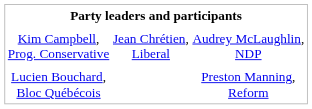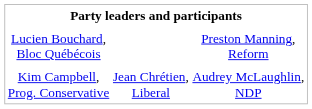rows swapped: Kim Campbell, Prog. Conservative <-> Lucien Bouchard, Bloc Québécois
